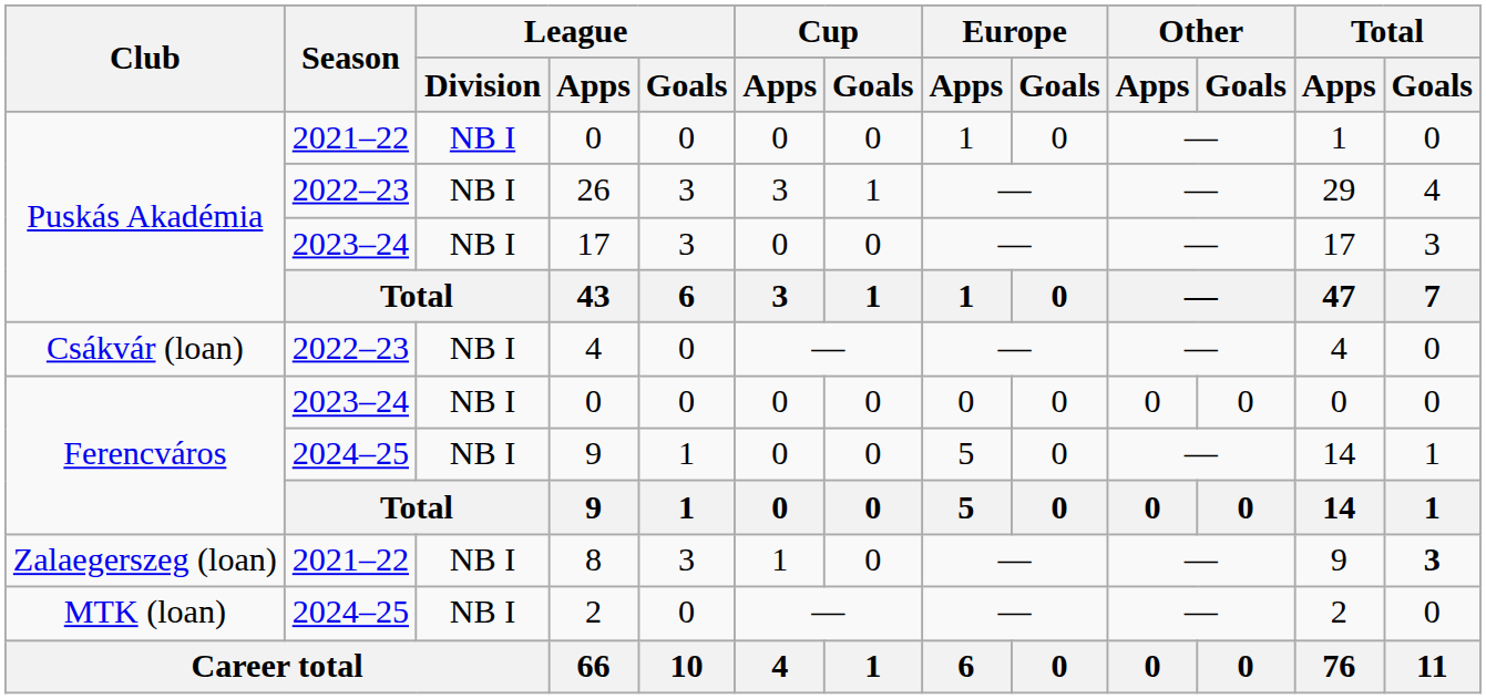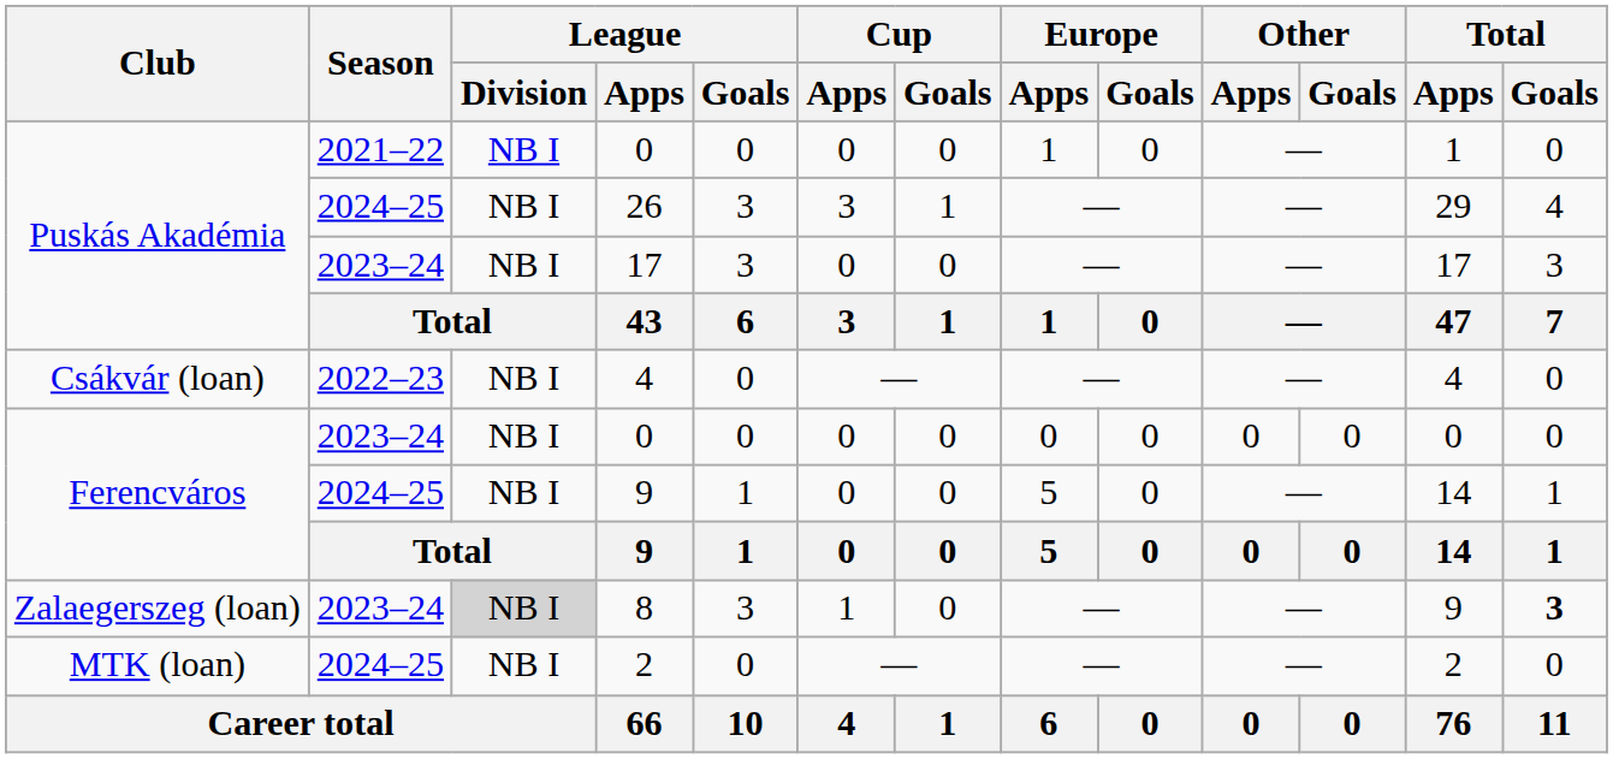26 | Season: 2022–23 -> 2024–25
8 | Season: 2021–22 -> 2023–24
8 | League / Division: no background -> lightgrey background
